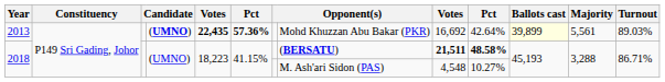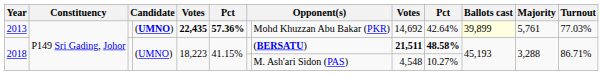2013 | column 9: 16,692 -> 14,692
2013 | Majority: 5,561 -> 5,761
2013 | Turnout: 89.03% -> 77.03%
